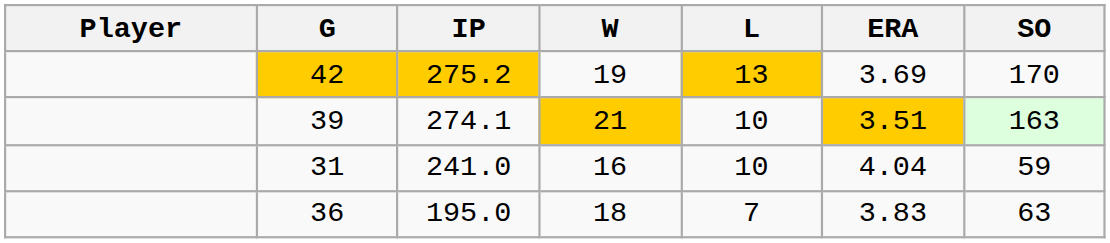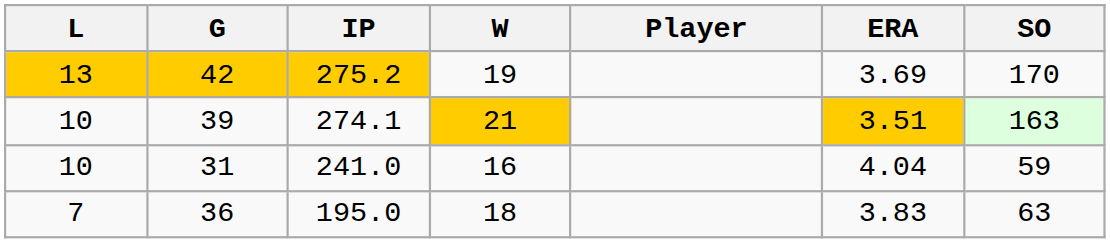columns swapped: Player <-> L
